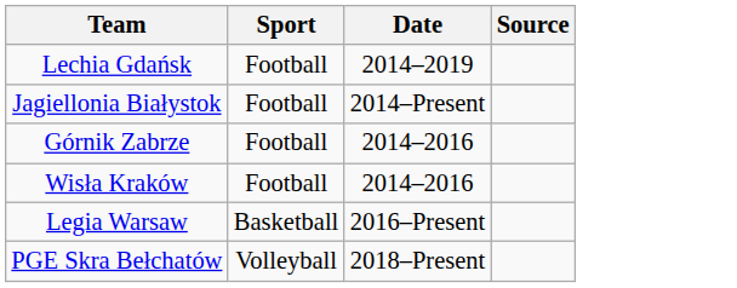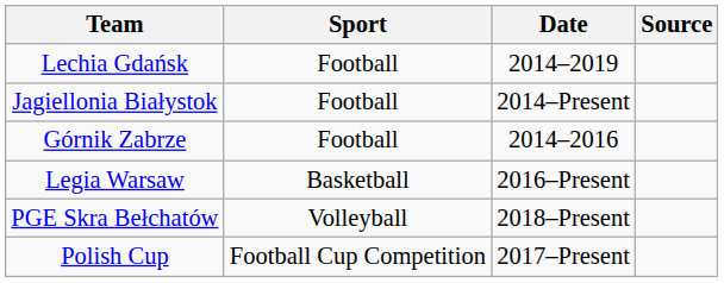- row: Wisła Kraków | Football | 2014–2016
+ row: Polish Cup | Football Cup Competition | 2017–Present
